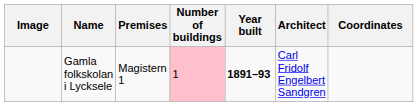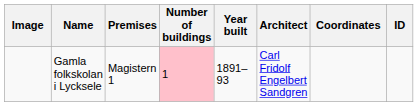+ column: ID
Gamla folkskolan i Lycksele | Year built: bold -> normal
